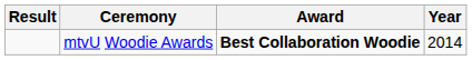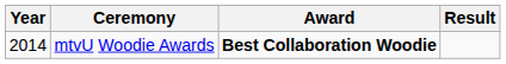columns swapped: Year <-> Result
